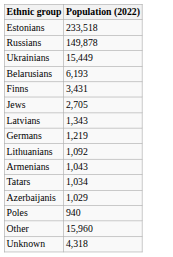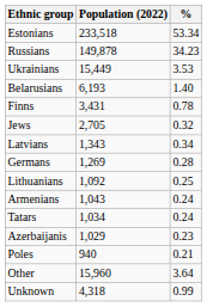+ column: % | 53.34 | 34.23 | 3.53 | 1.40 | 0.78 | 0.32 | 0.34 | 0.28 | 0.25 | 0.24 | 0.24 | 0.23 | 0.21 | 3.64 | 0.99
Germans | Population (2022): 1,219 -> 1,269
